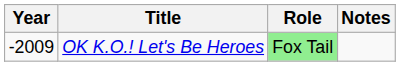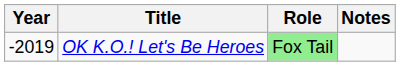OK K.O.! Let's Be Heroes | Year: -2009 -> -2019
